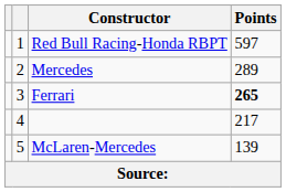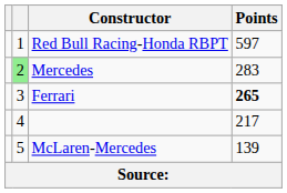Mercedes | column 2: no background -> lightgreen background
Mercedes | Points: 289 -> 283
